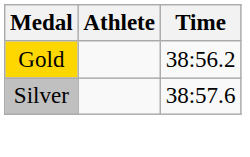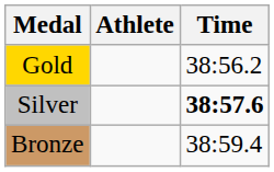Silver | Time: normal -> bold
+ row: Bronze | 38:59.4
